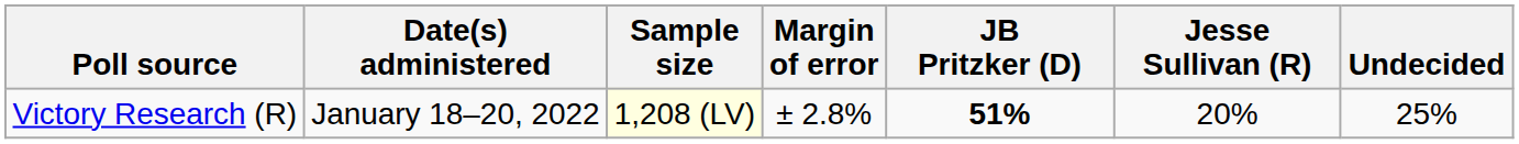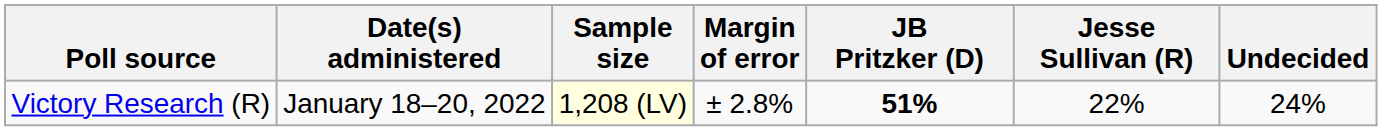Victory Research (R) | Jesse Sullivan (R): 20% -> 22%
Victory Research (R) | Undecided: 25% -> 24%
